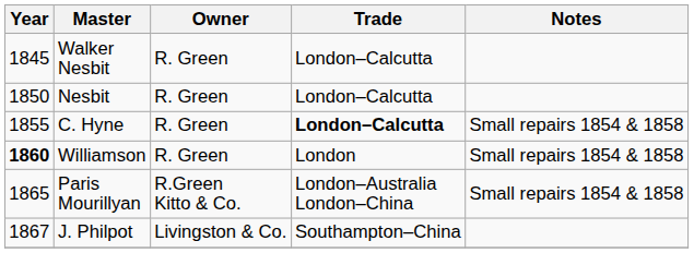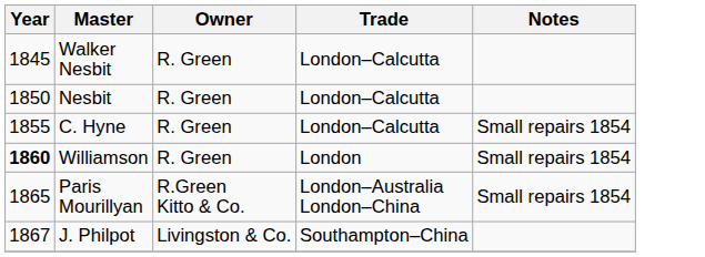C. Hyne | Trade: bold -> normal
C. Hyne | Notes: Small repairs 1854 & 1858 -> Small repairs 1854
Williamson | Notes: Small repairs 1854 & 1858 -> Small repairs 1854
Paris Mourillyan | Notes: Small repairs 1854 & 1858 -> Small repairs 1854
